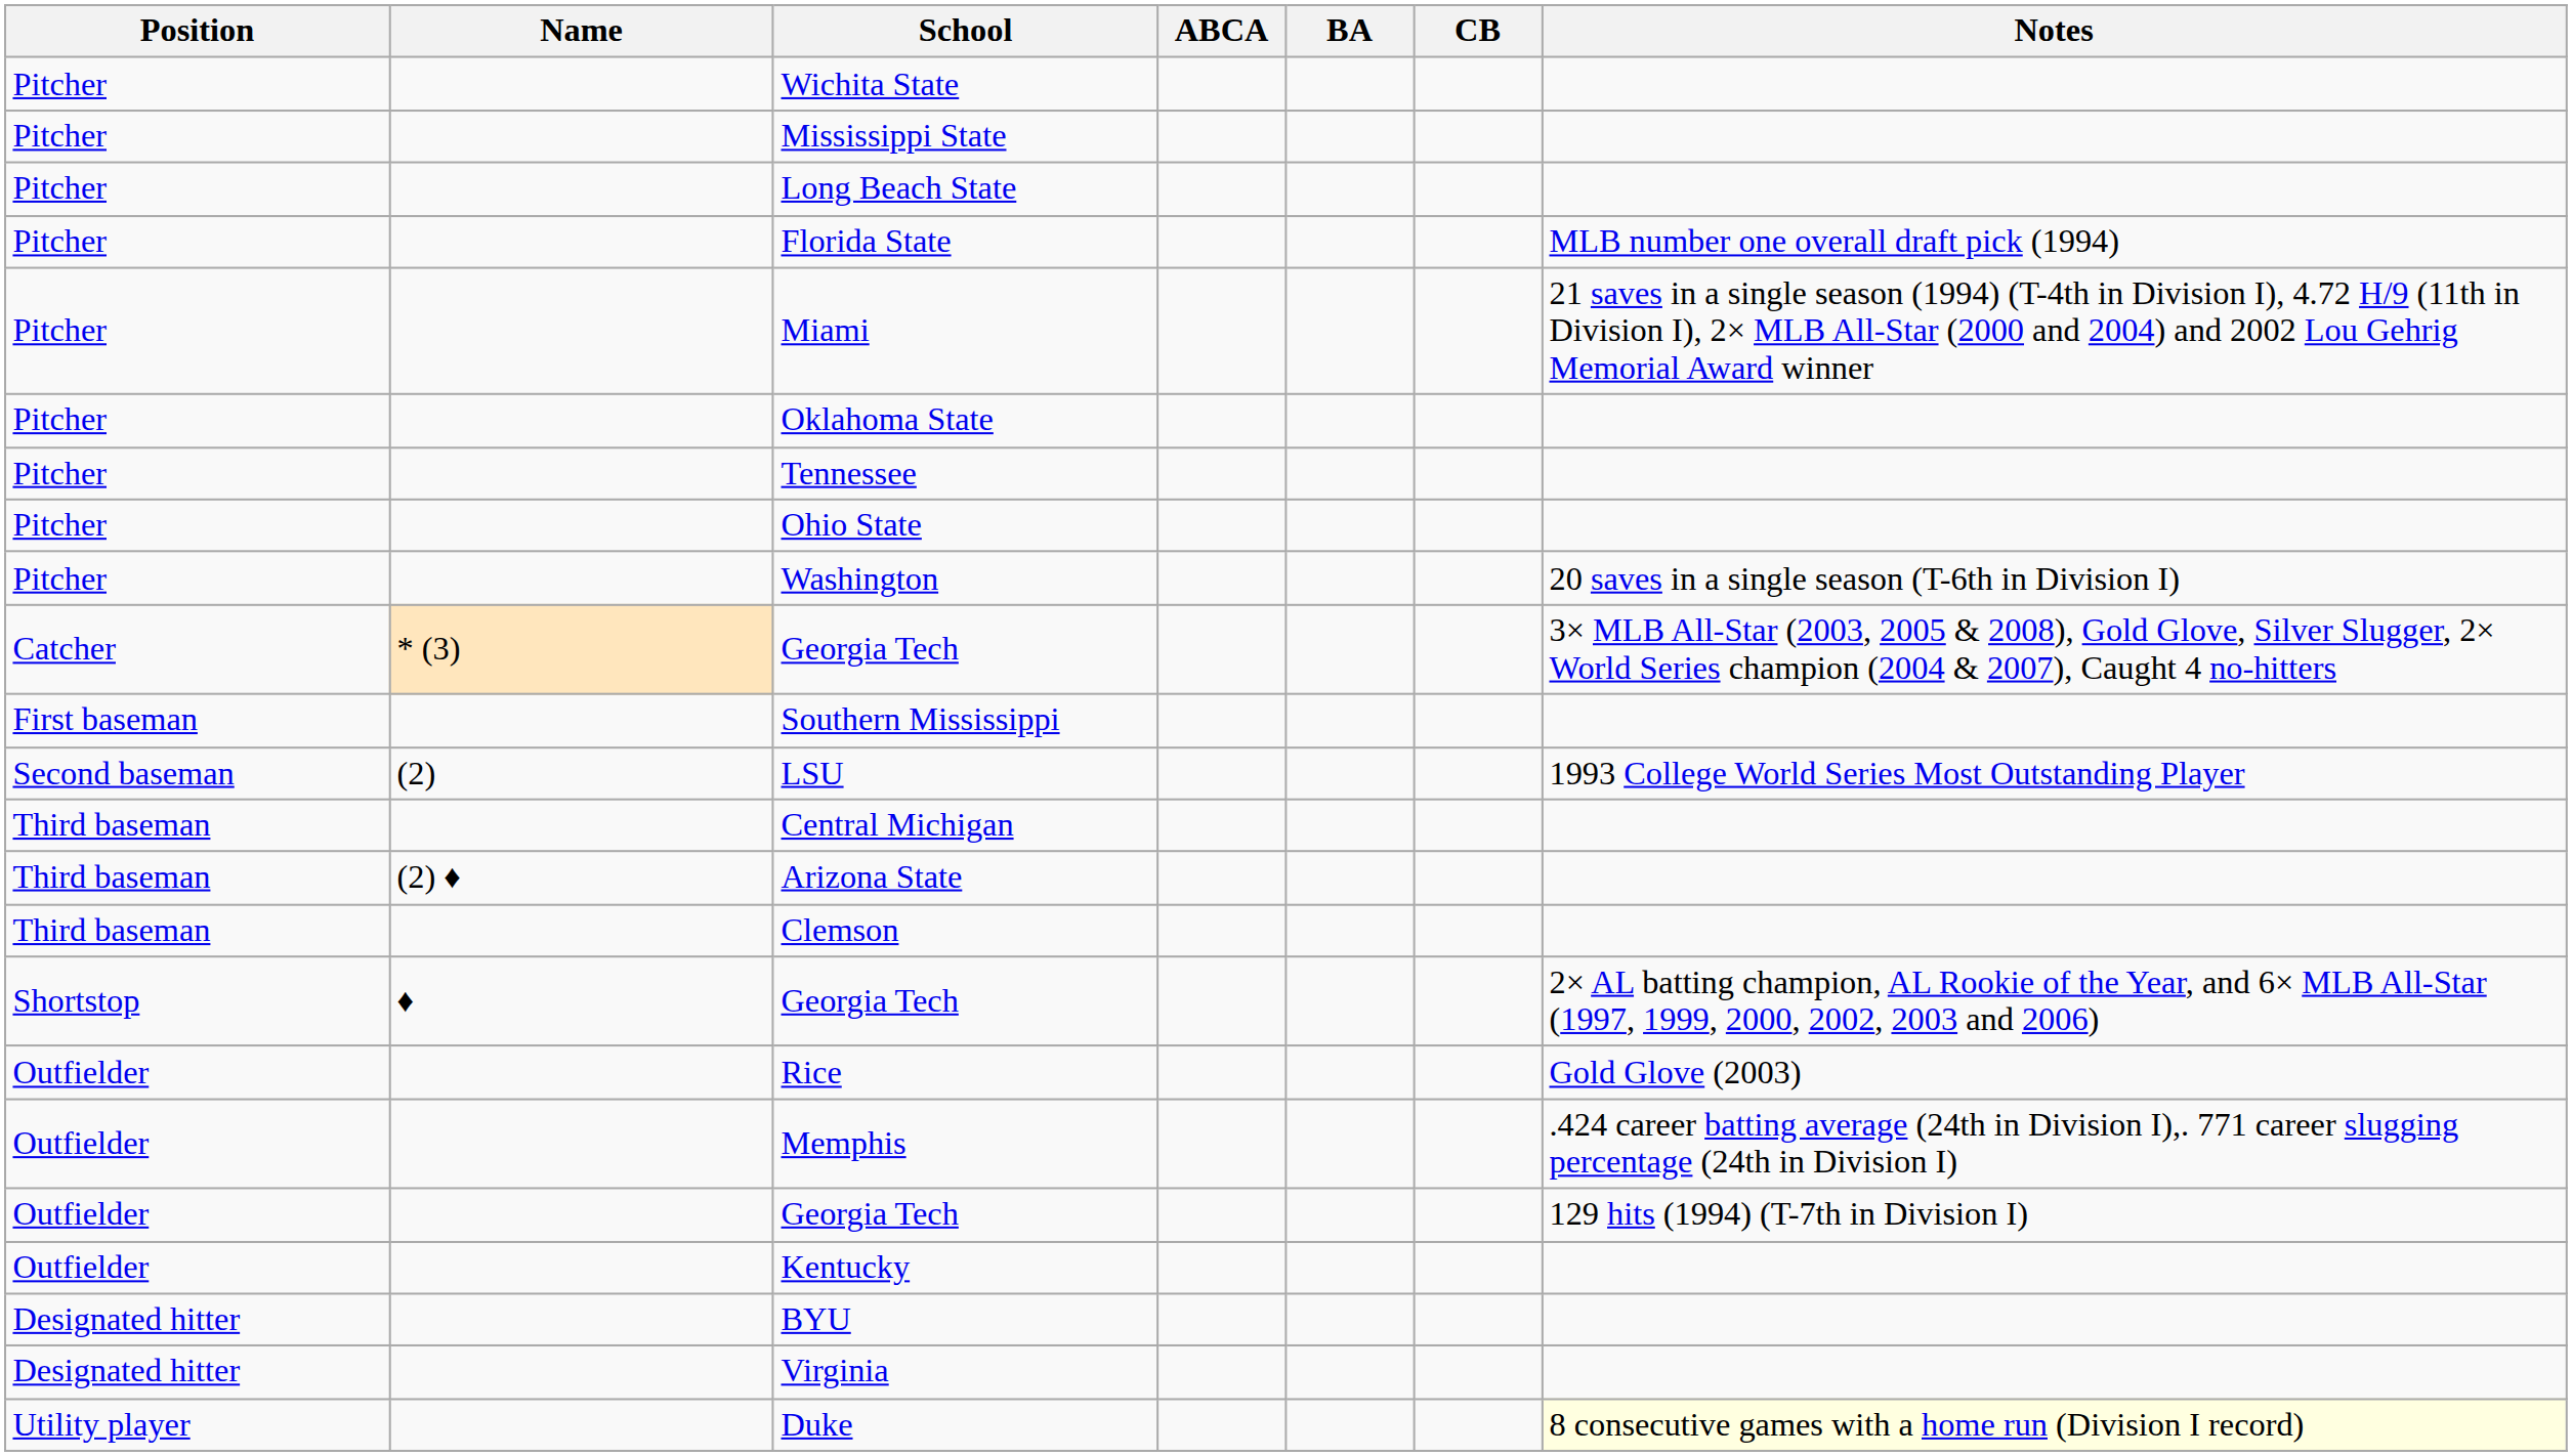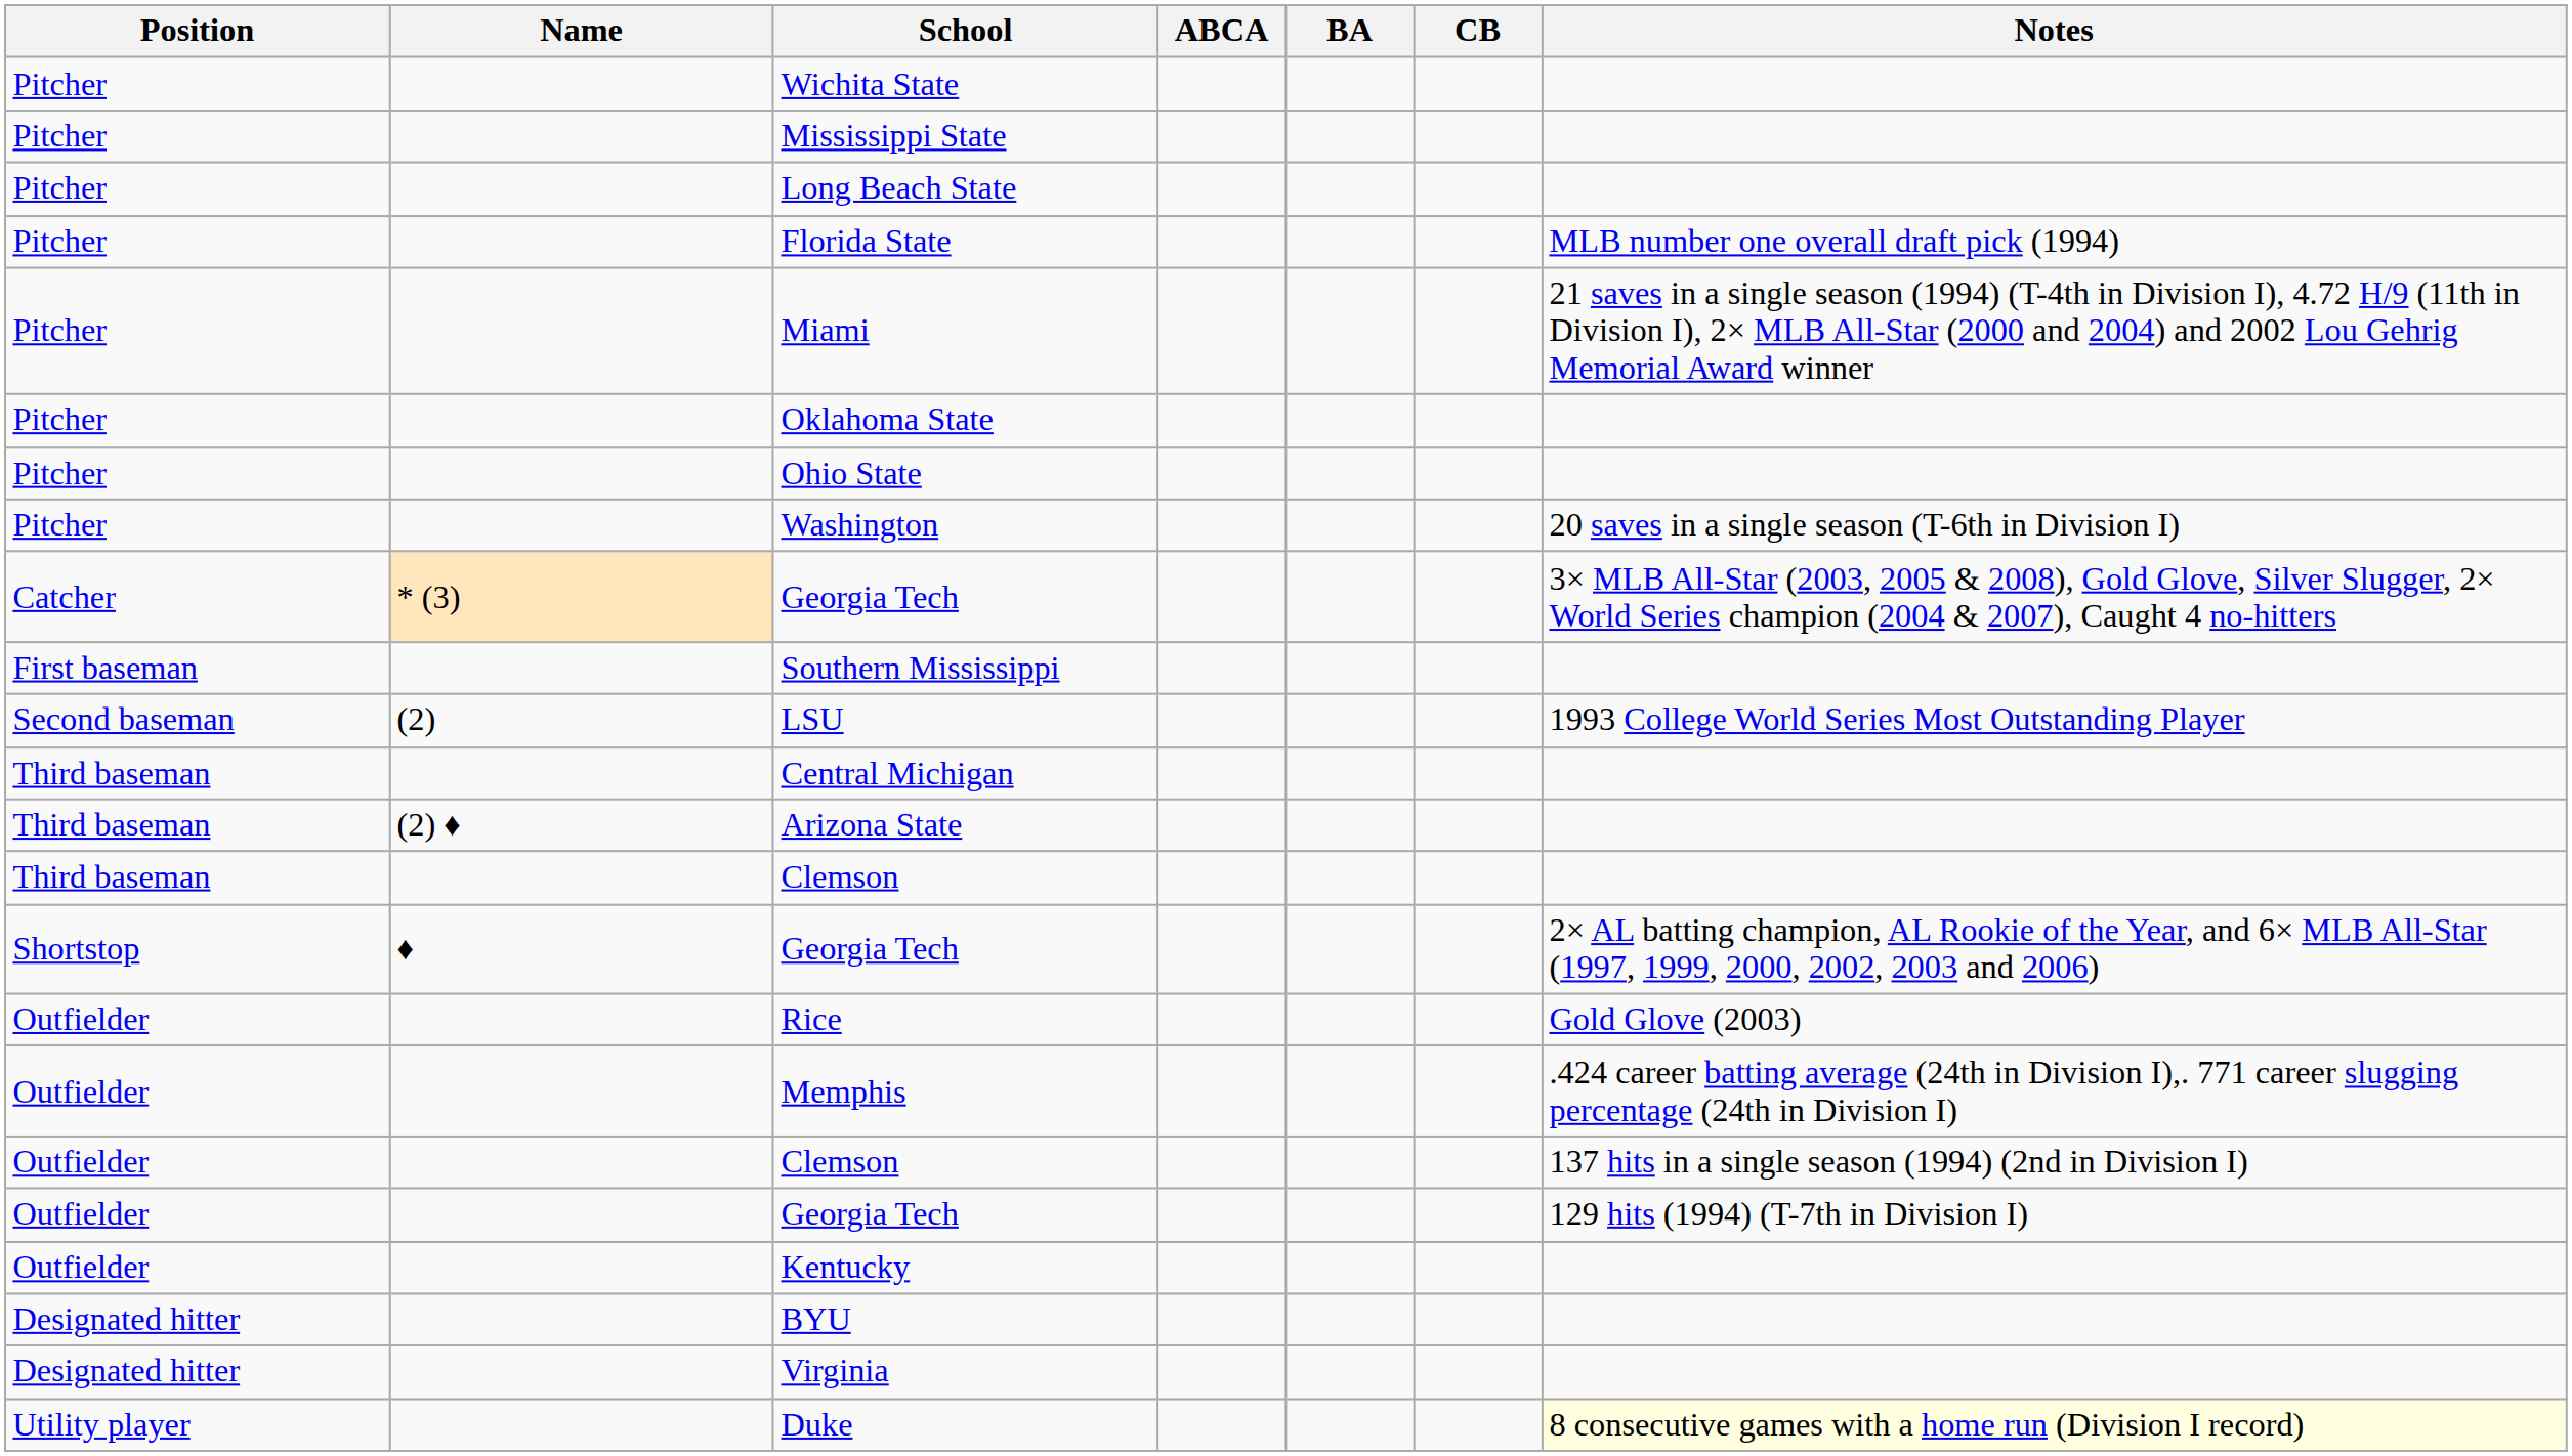- row: Pitcher | Tennessee
+ row: Outfielder | Clemson | 137 hits in a single season (1994) (2nd in Division I)
